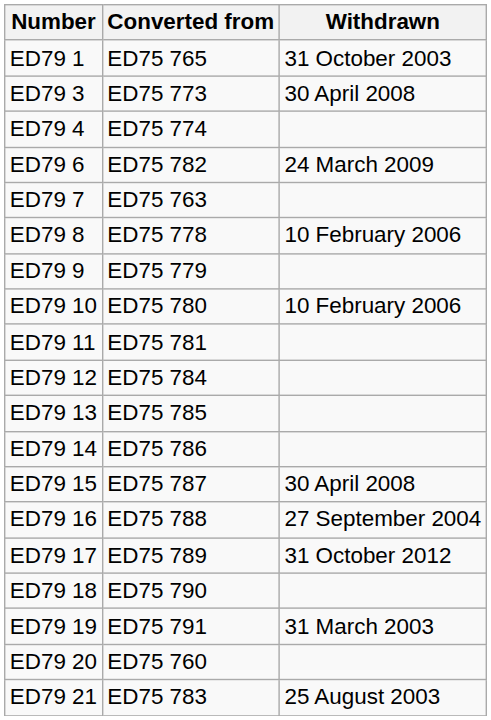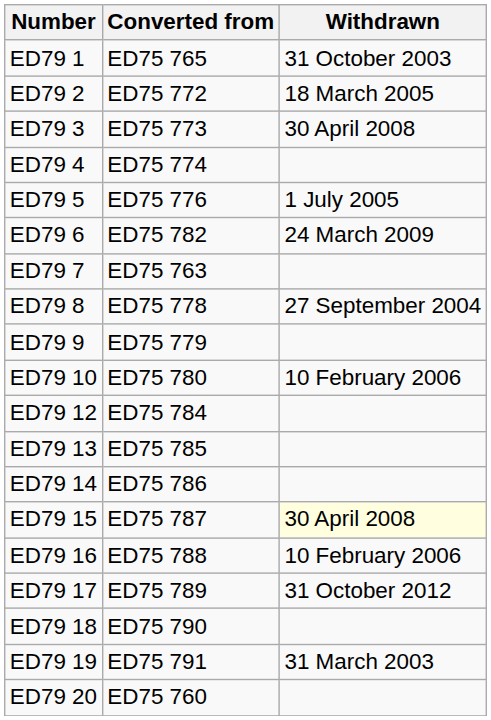+ row: ED79 2 | ED75 772 | 18 March 2005
+ row: ED79 5 | ED75 776 | 1 July 2005
ED79 8 | Withdrawn: 10 February 2006 -> 27 September 2004
- row: ED79 11 | ED75 781
ED79 15 | Withdrawn: no background -> lightyellow background
ED79 16 | Withdrawn: 27 September 2004 -> 10 February 2006
- row: ED79 21 | ED75 783 | 25 August 2003
